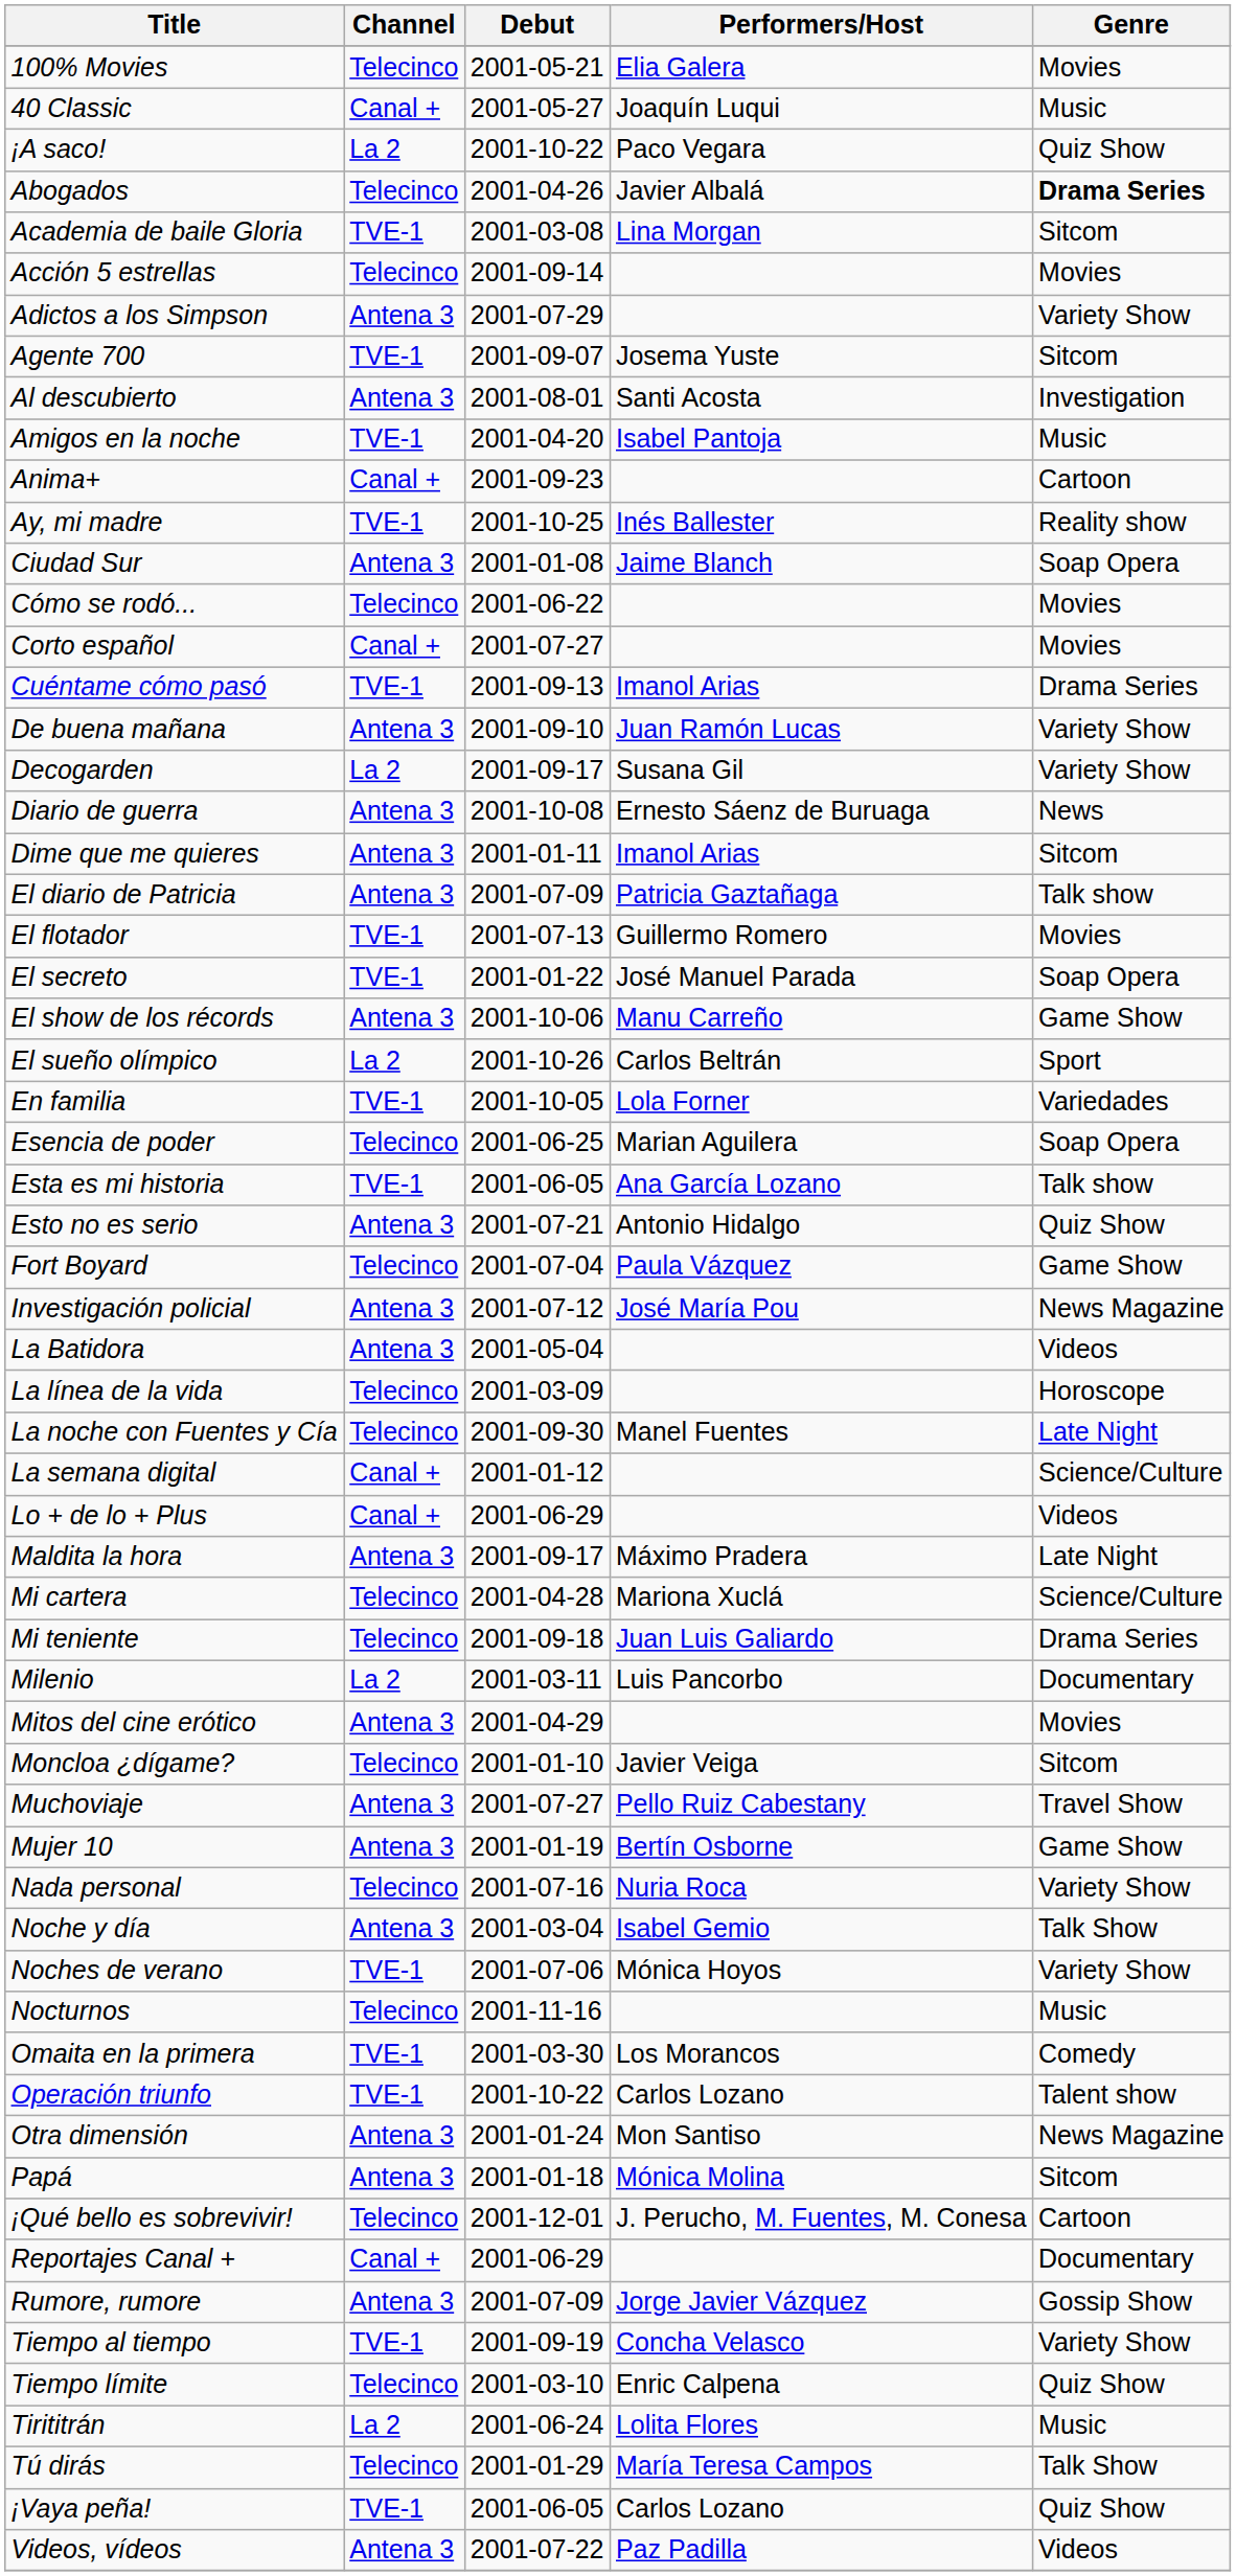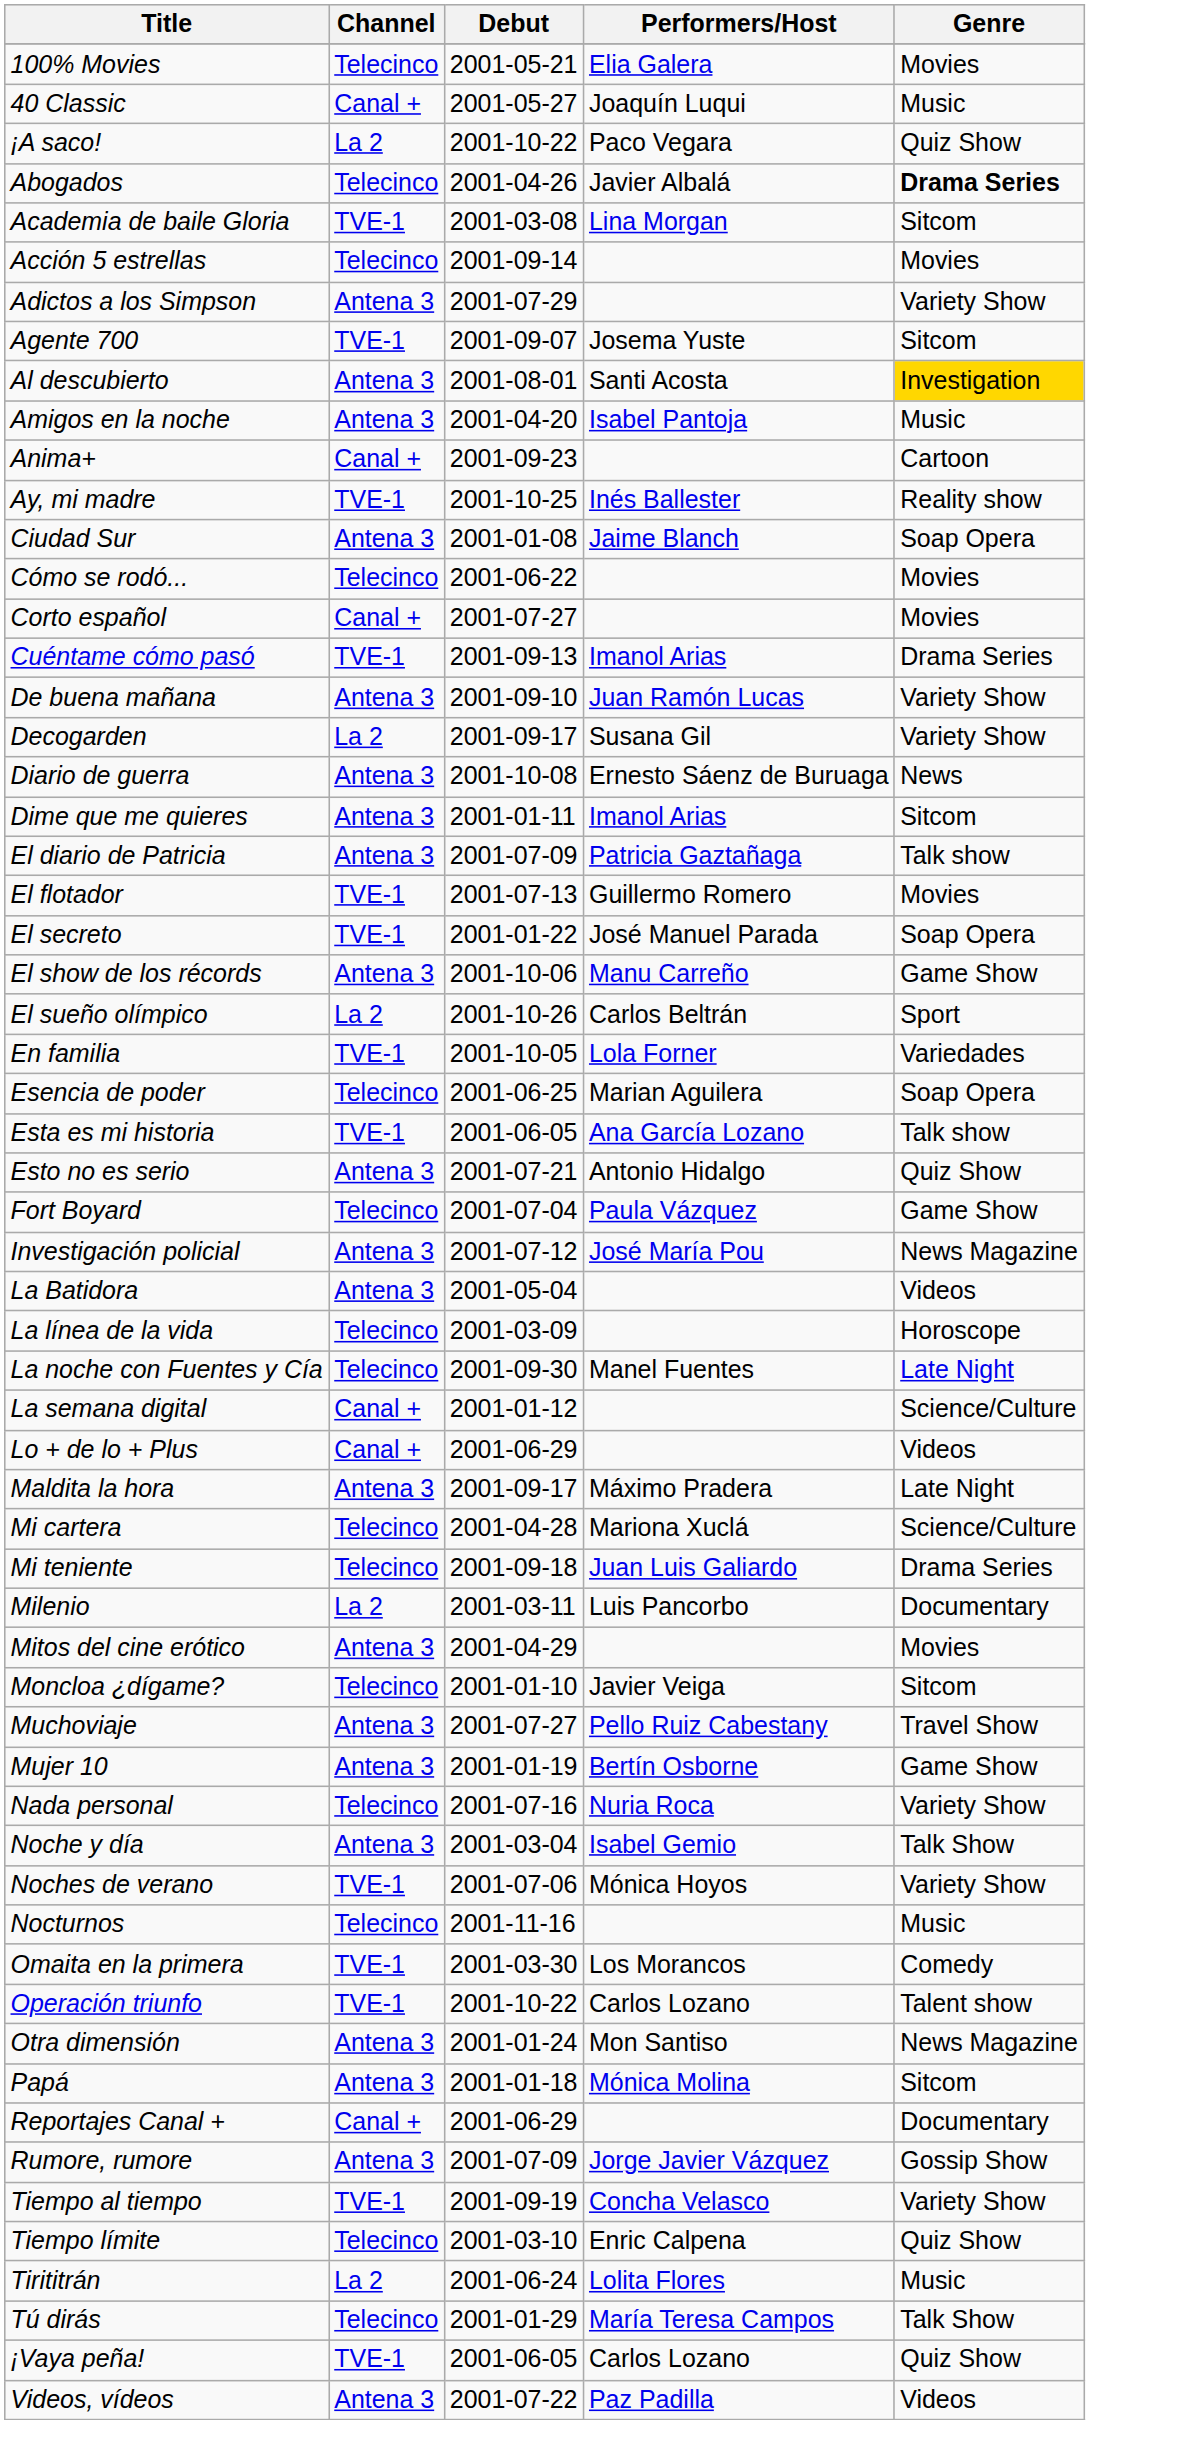Al descubierto | Genre: no background -> gold background
Amigos en la noche | Channel: TVE-1 -> Antena 3
- row: ¡Qué bello es sobrevivir! | Telecinco | 2001-12-01 | J. Perucho, M. Fuentes, M. Conesa | Cartoon
